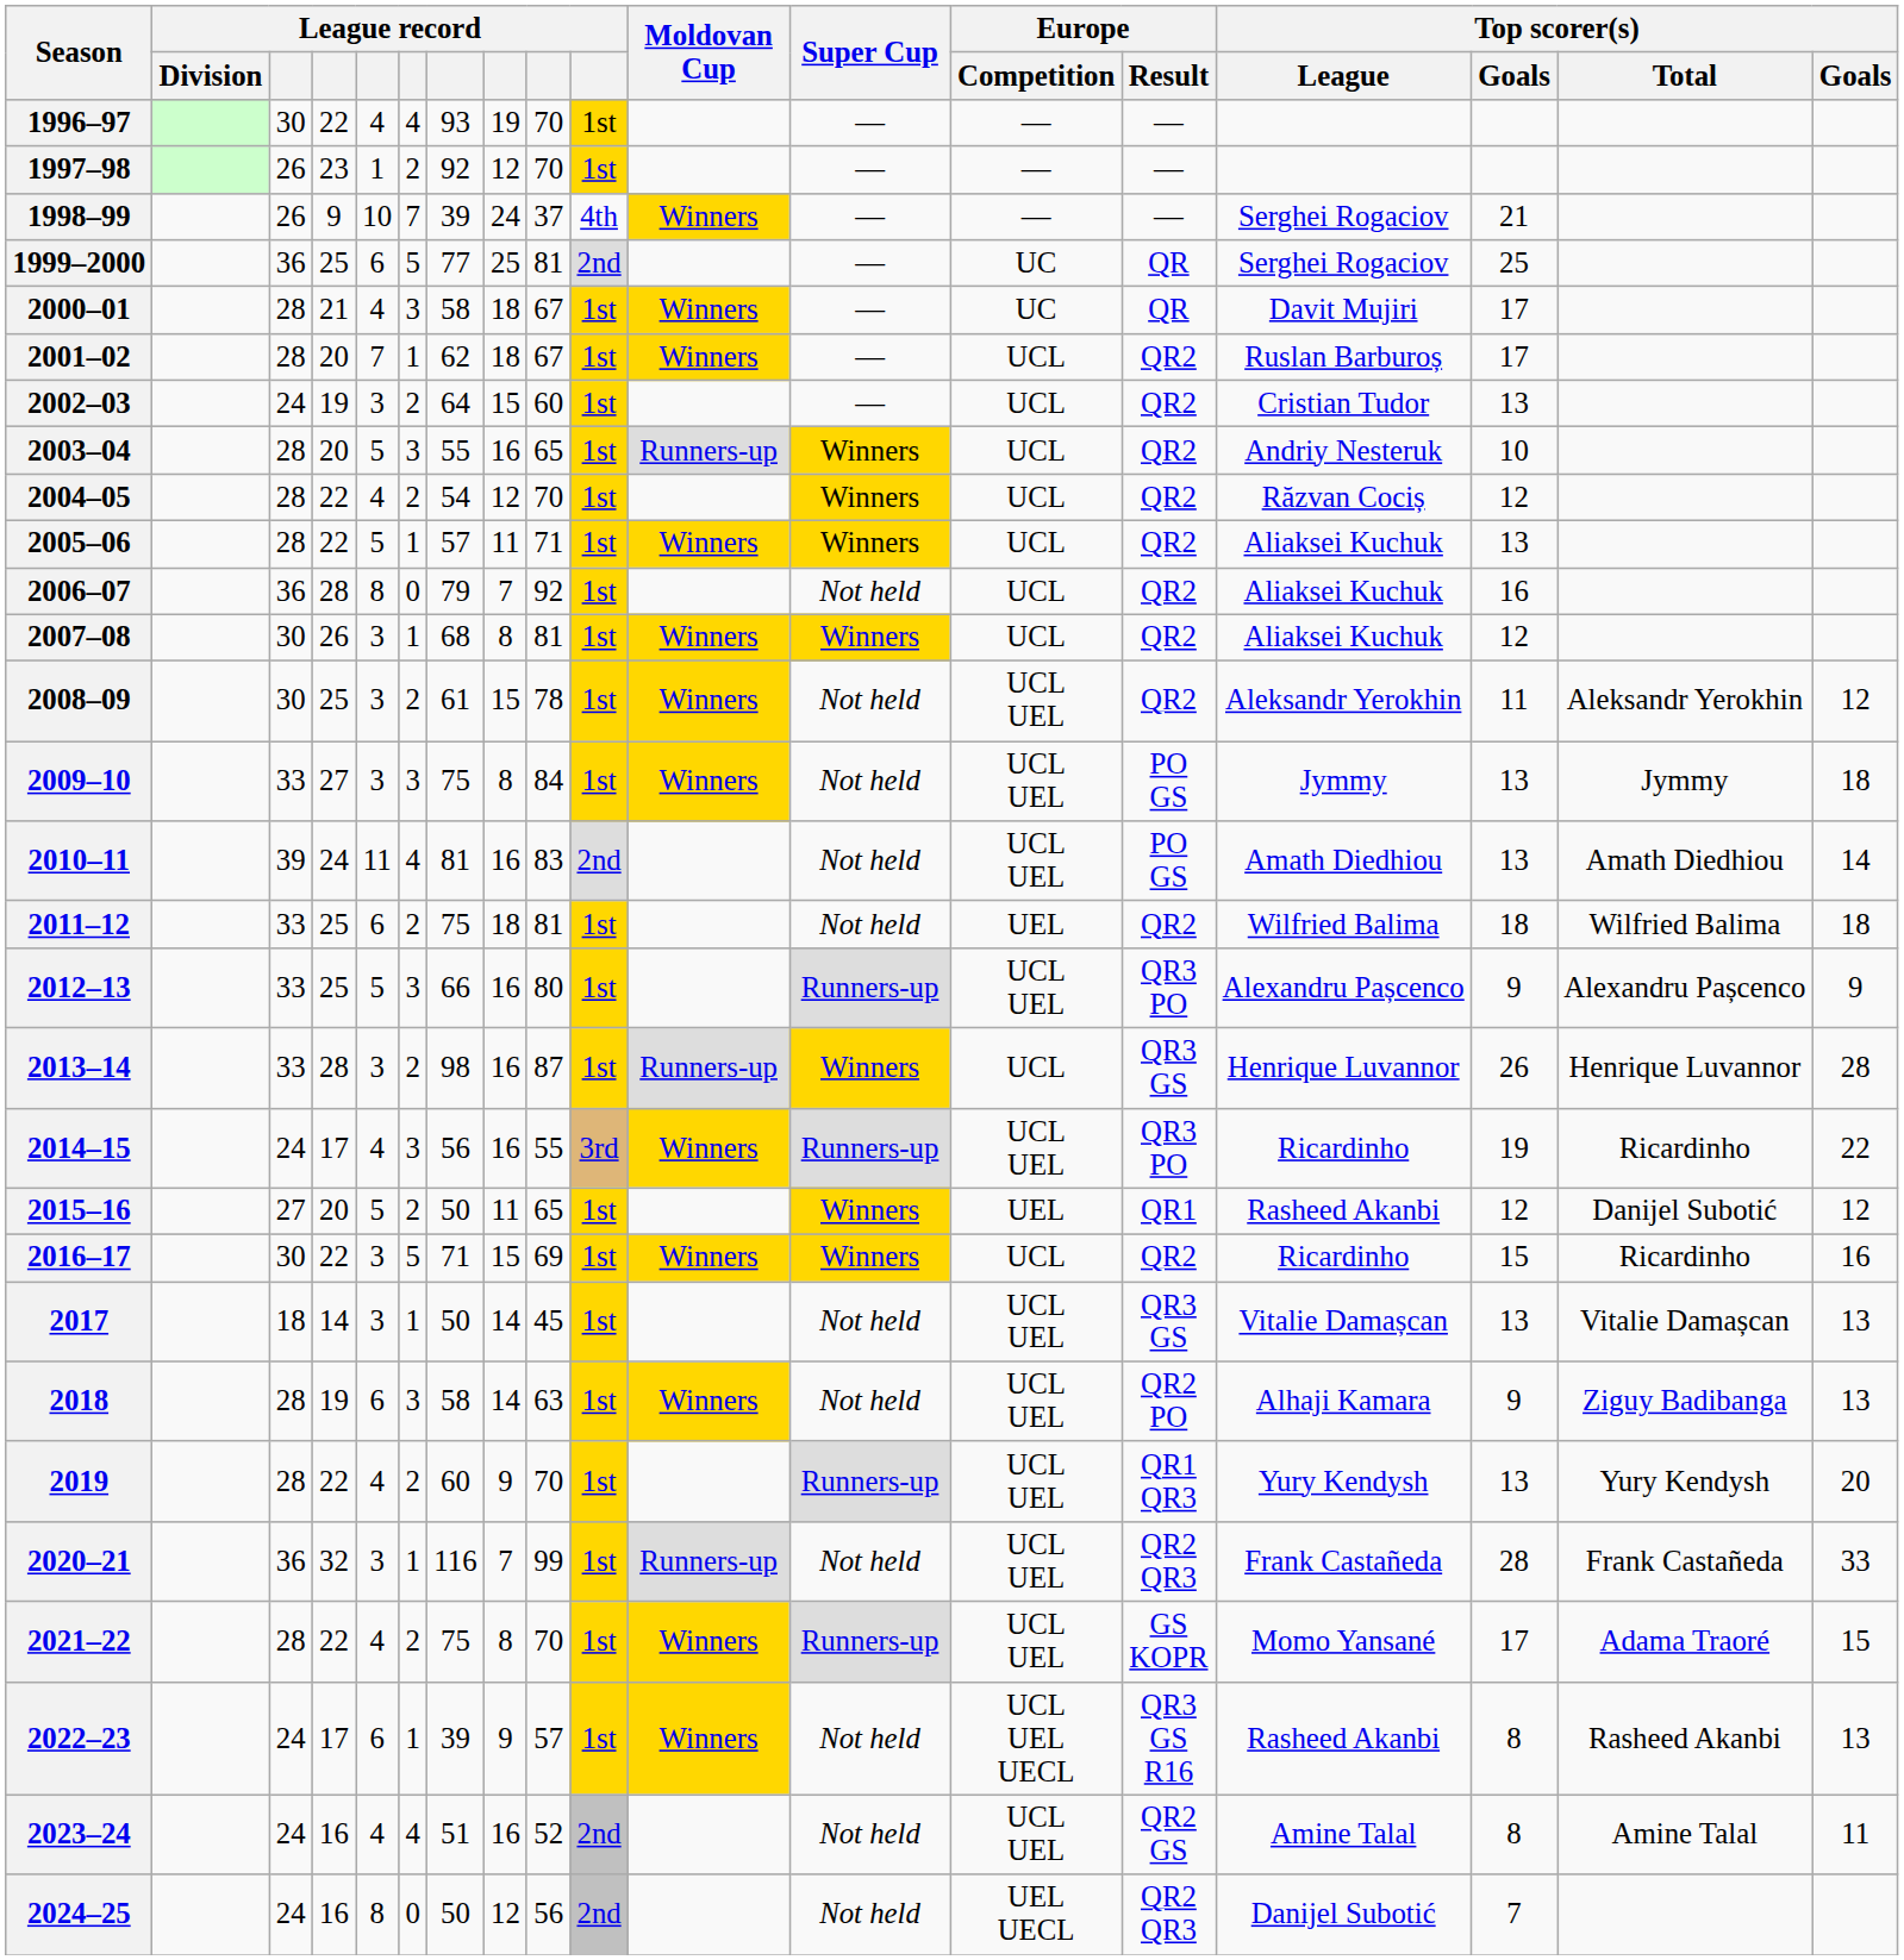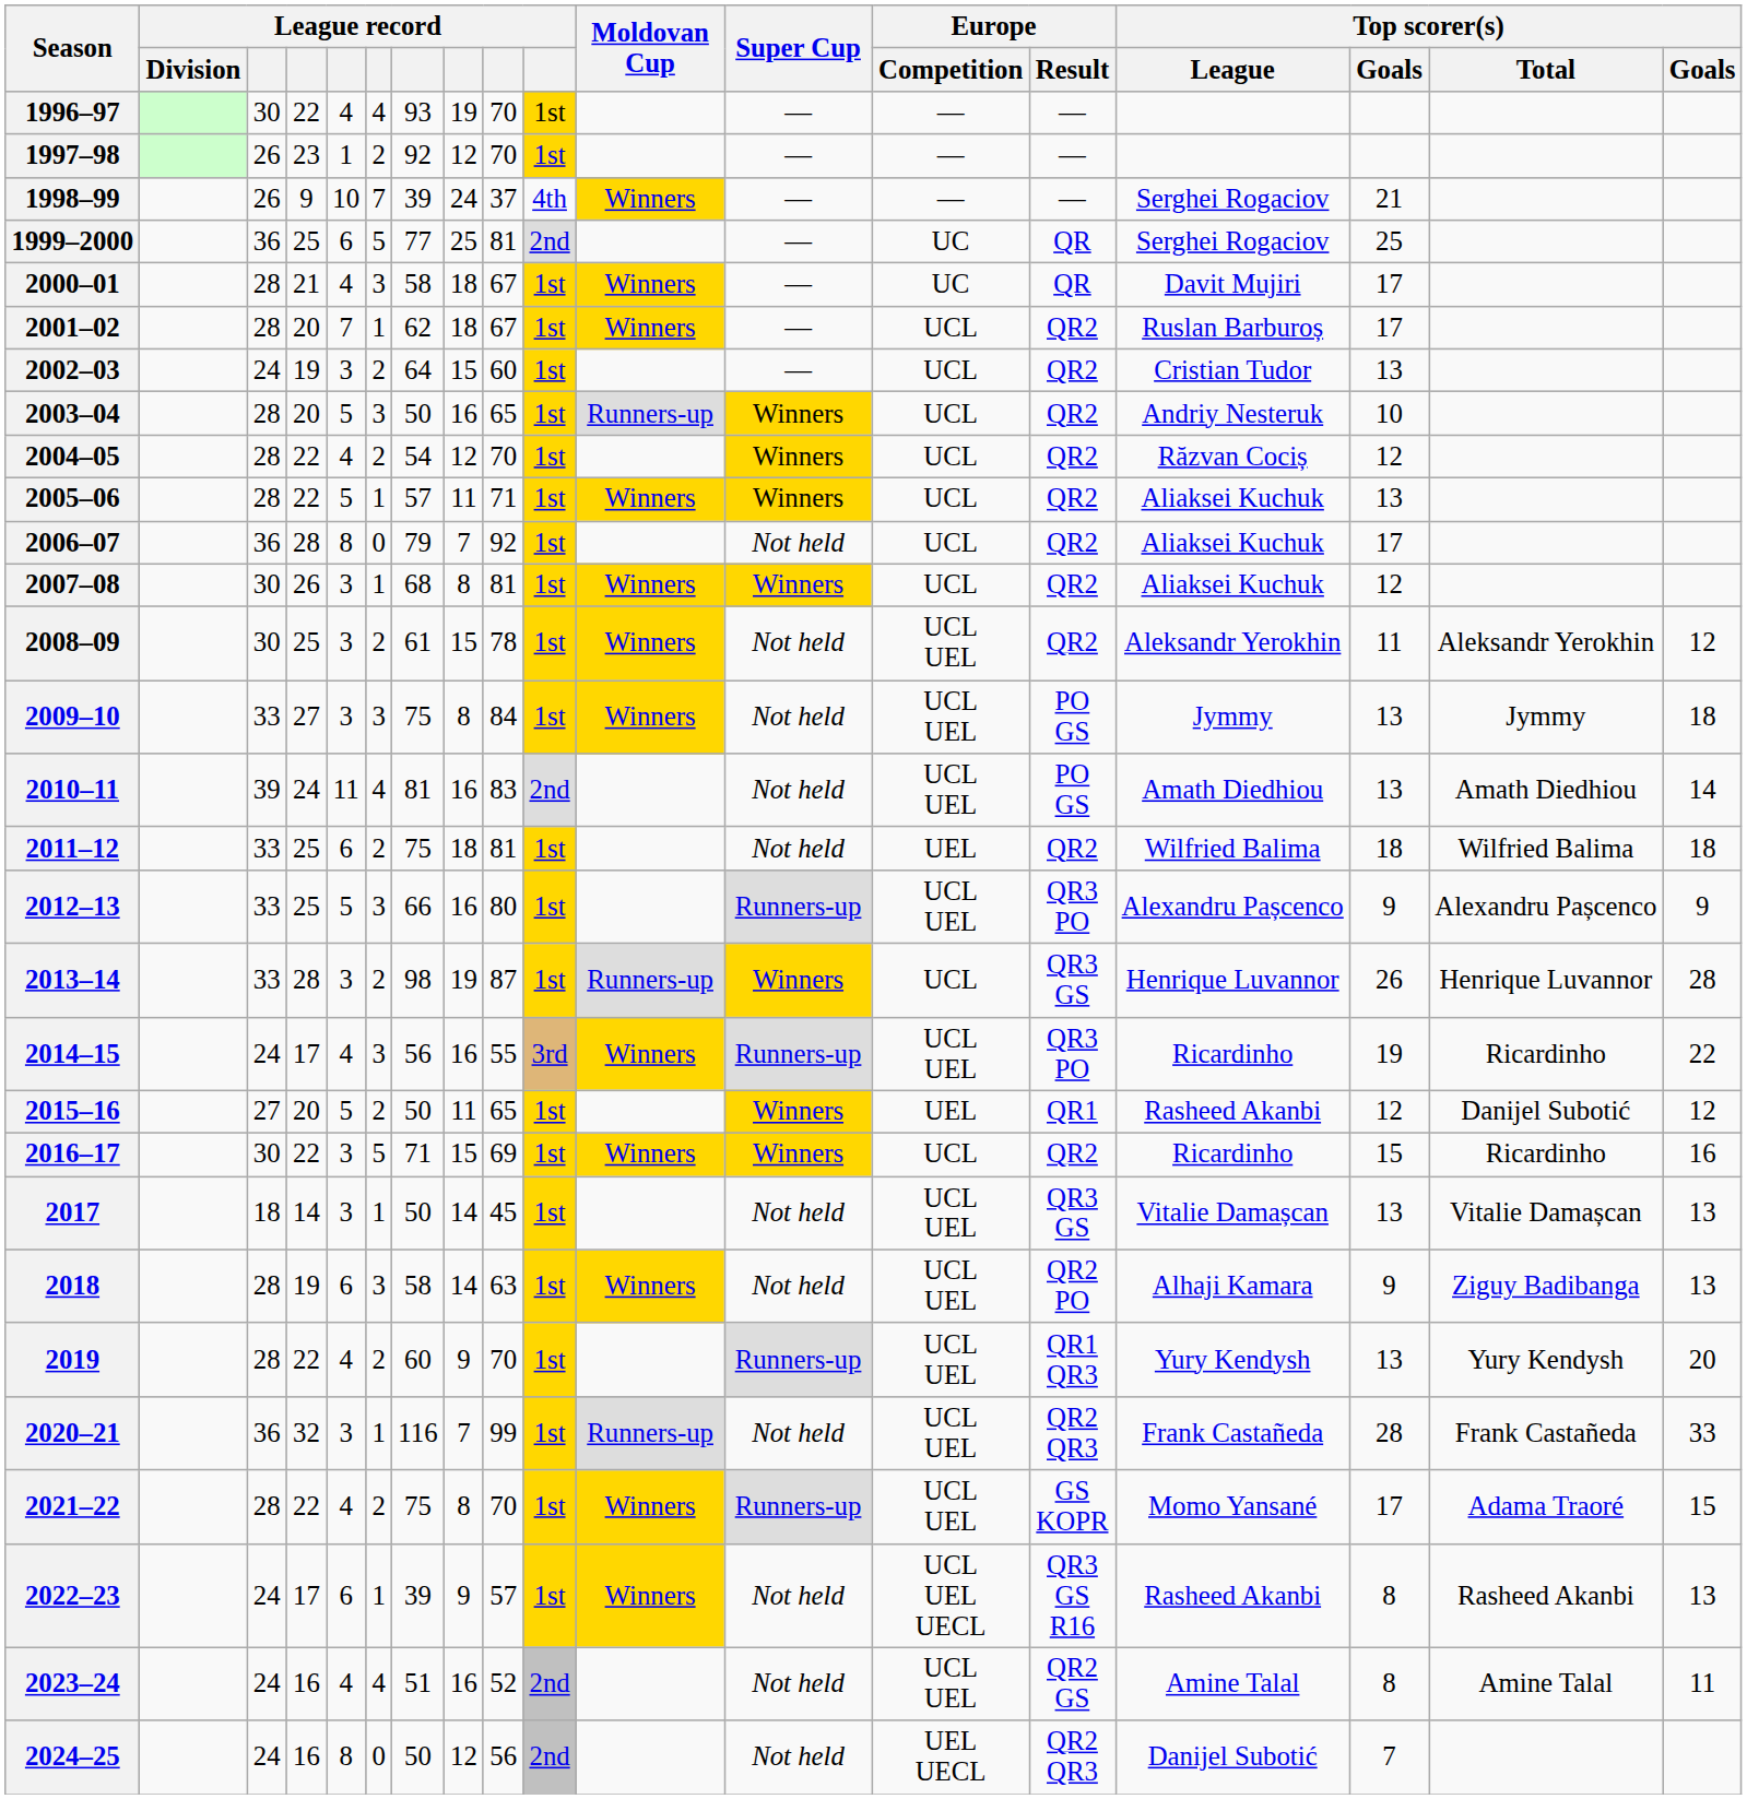2003–04 | column 7: 55 -> 50
2006–07 | column 16: 16 -> 17
2013–14 | column 8: 16 -> 19
